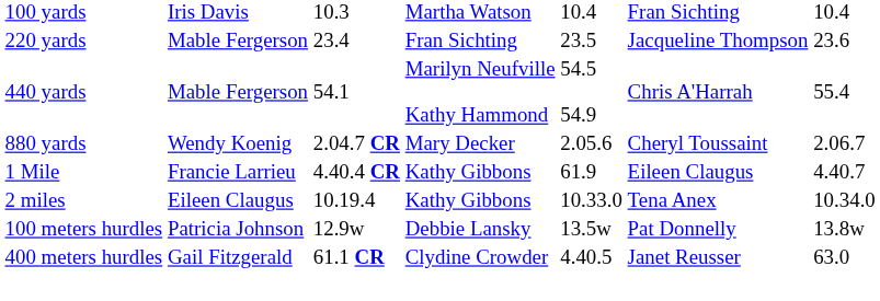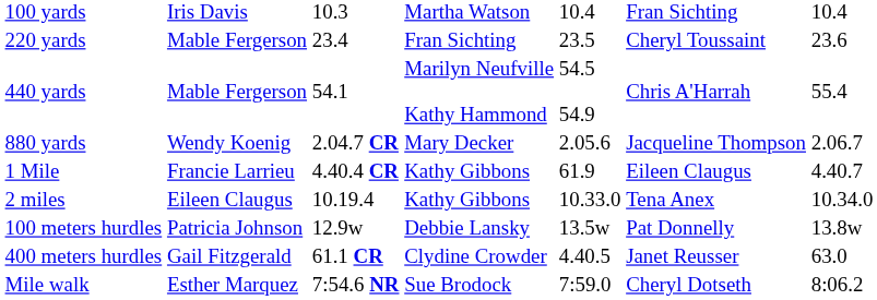220 yards | column 6: Jacqueline Thompson -> Cheryl Toussaint
880 yards | column 6: Cheryl Toussaint -> Jacqueline Thompson
+ row: Mile walk | Esther Marquez | 7:54.6 NR | Sue Brodock | 7:59.0 | Cheryl Dotseth | 8:06.2
